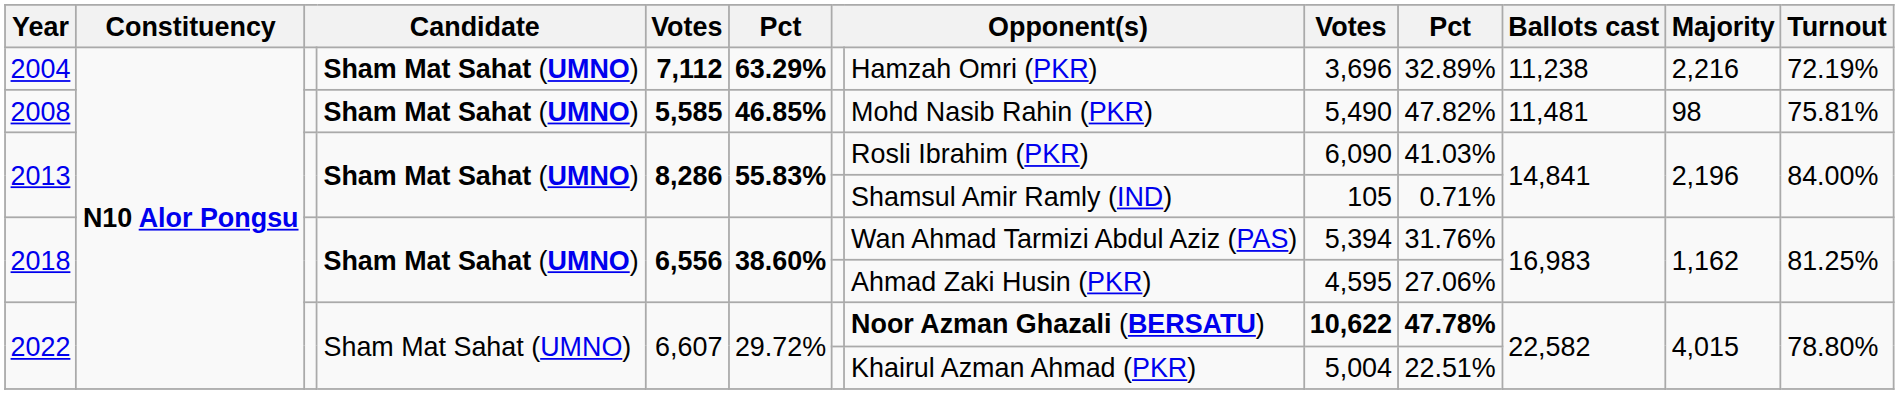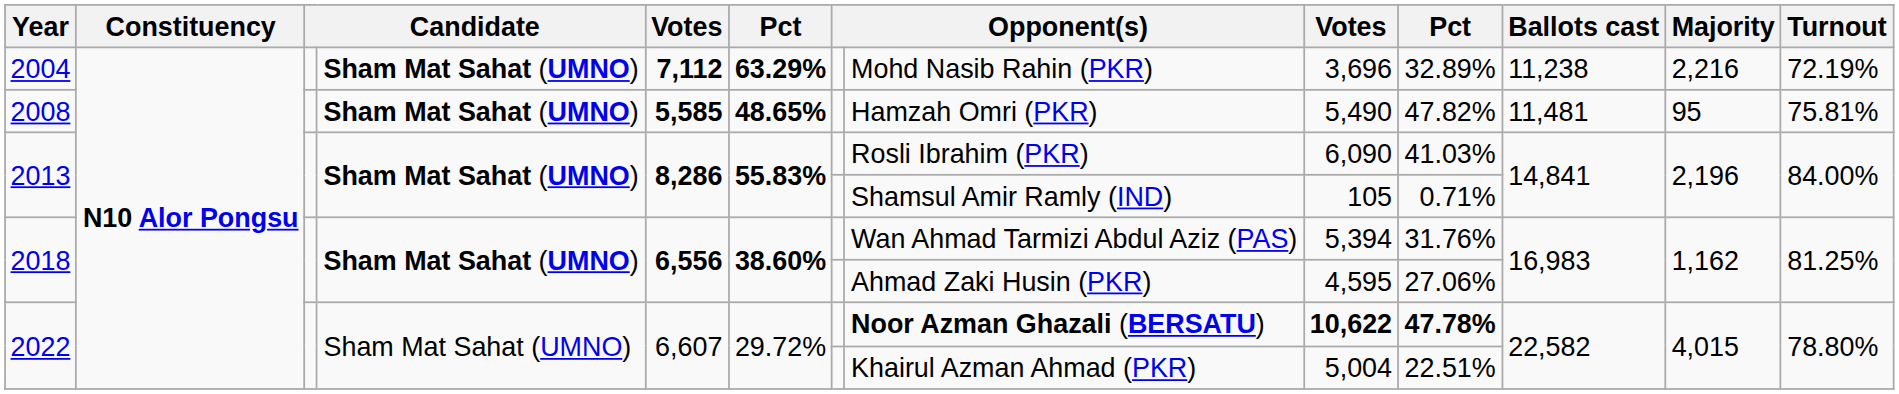2004 | column 8: Hamzah Omri (PKR) -> Mohd Nasib Rahin (PKR)
2008 | column 6: 46.85% -> 48.65%
2008 | column 8: Mohd Nasib Rahin (PKR) -> Hamzah Omri (PKR)
2008 | Majority: 98 -> 95
